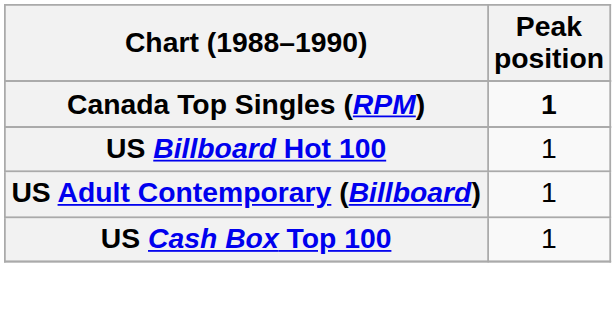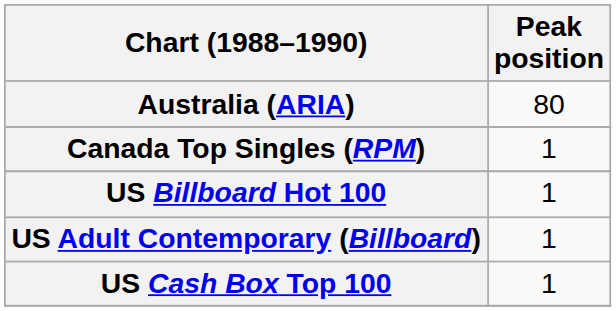+ row: Australia (ARIA) | 80
Canada Top Singles (RPM) | Peak position: bold -> normal
